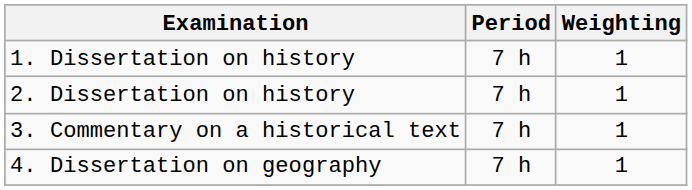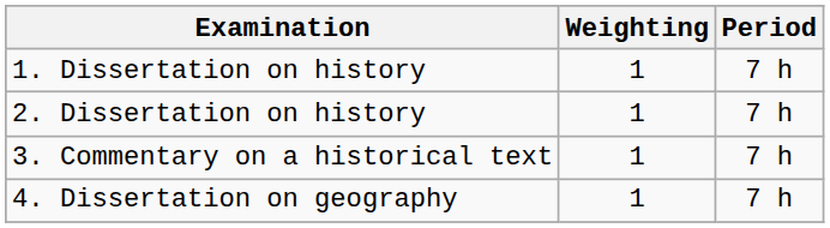columns swapped: Period <-> Weighting
